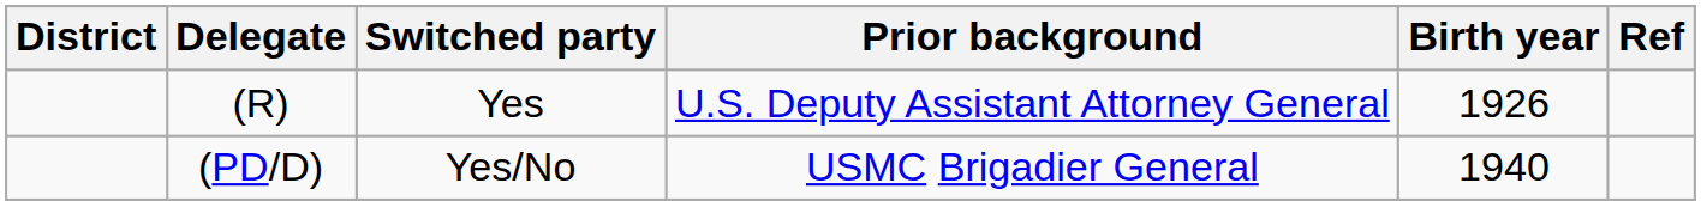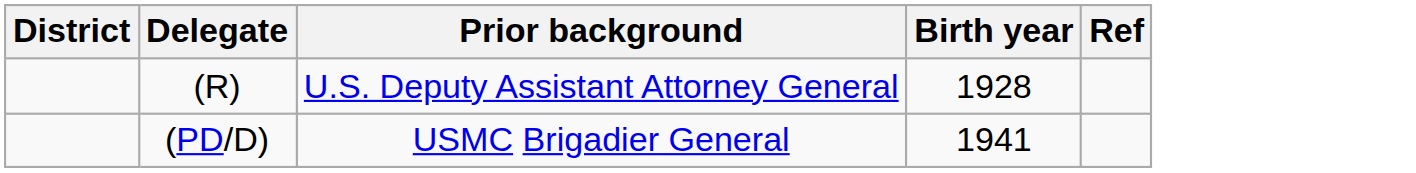- column: Switched party | Yes | Yes/No
(R) | Birth year: 1926 -> 1928
(PD/D) | Birth year: 1940 -> 1941
